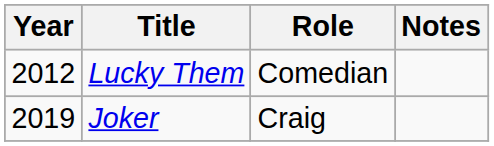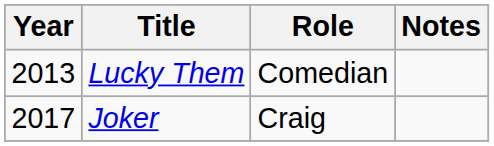Lucky Them | Year: 2012 -> 2013
Joker | Year: 2019 -> 2017
